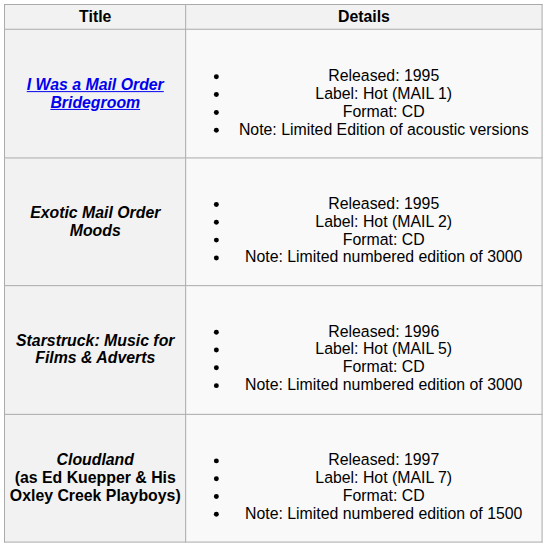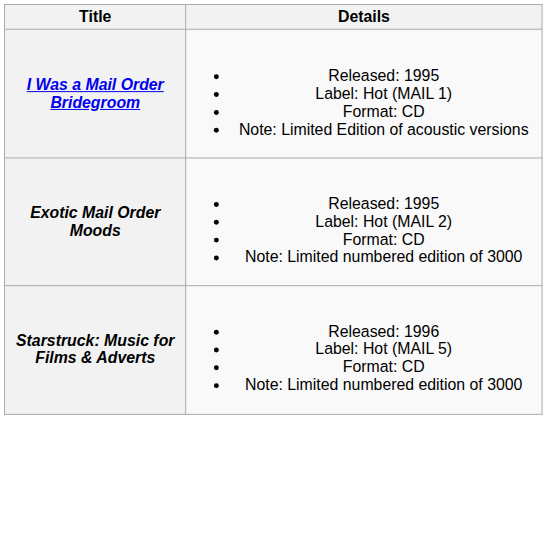- row: Cloudland (as Ed Kuepper & His Oxley Creek Playboys) | Released: 1997 Label: Hot (MAIL 7) Format: CD Note: Limited numbered edition of 1500
